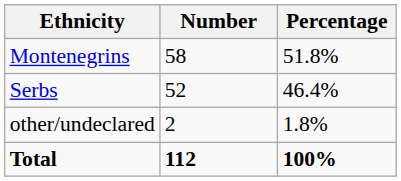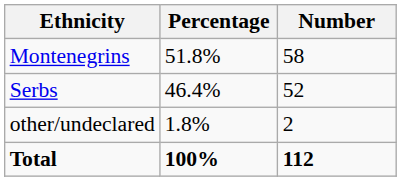columns swapped: Number <-> Percentage
